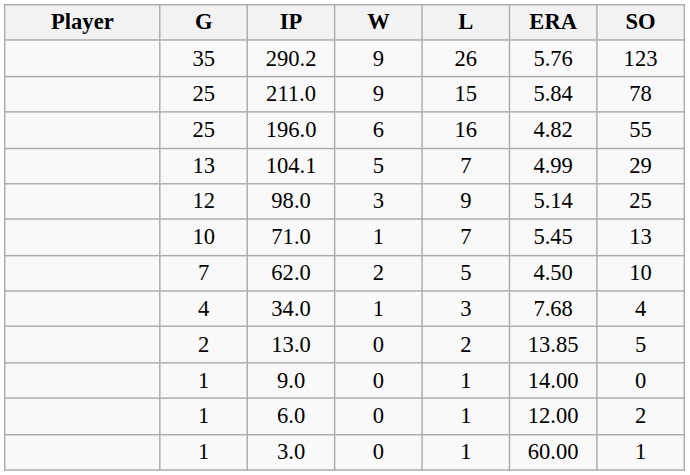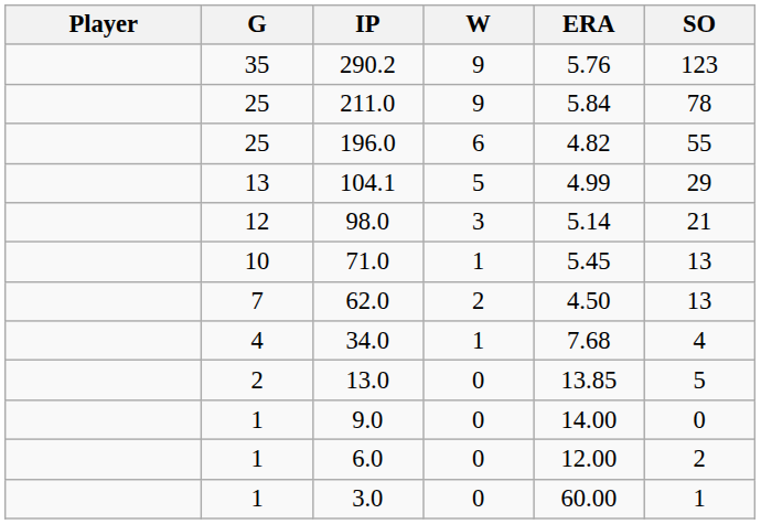- column: L | 26 | 15 | 16 | 7 | 9 | 7 | 5 | 3 | 2 | 1 | 1 | 1
98.0 | SO: 25 -> 21
62.0 | SO: 10 -> 13
